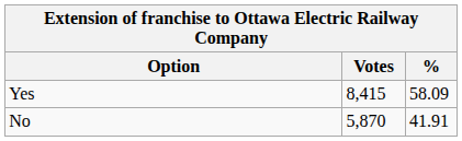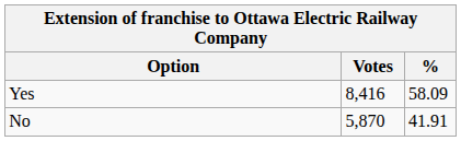Yes | Votes: 8,415 -> 8,416
